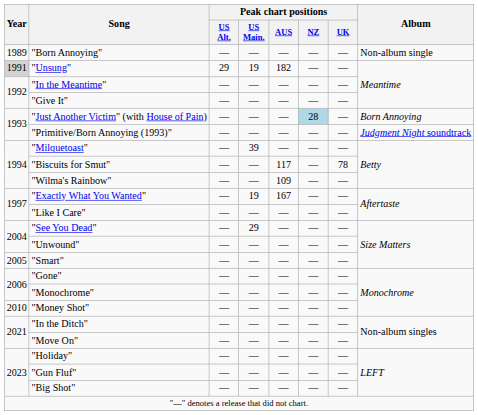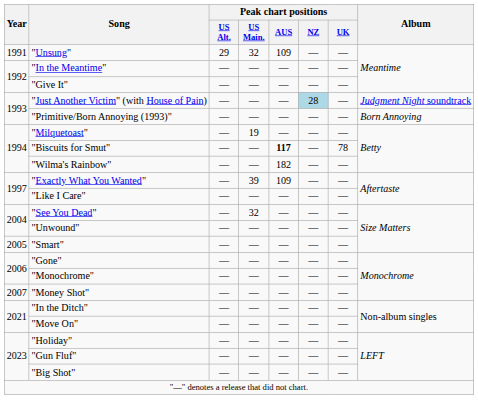- row: 1989 | "Born Annoying" | — | — | — | — | — | Non-album single
"Unsung" | Year: lightgrey background -> no background
"Unsung" | Peak chart positions / US Main.: 19 -> 32
"Unsung" | Peak chart positions / AUS: 182 -> 109
"Just Another Victim" (with House of Pain) | Album: Born Annoying -> Judgment Night soundtrack
"Primitive/Born Annoying (1993)" | Album: Judgment Night soundtrack -> Born Annoying
"Milquetoast" | Peak chart positions / US Main.: 39 -> 19
"Biscuits for Smut" | Peak chart positions / AUS: normal -> bold
"Wilma's Rainbow" | Peak chart positions / AUS: 109 -> 182
"Exactly What You Wanted" | Peak chart positions / US Main.: 19 -> 39
"Exactly What You Wanted" | Peak chart positions / AUS: 167 -> 109
"See You Dead" | Peak chart positions / US Main.: 29 -> 32
"Money Shot" | Year: 2010 -> 2007
